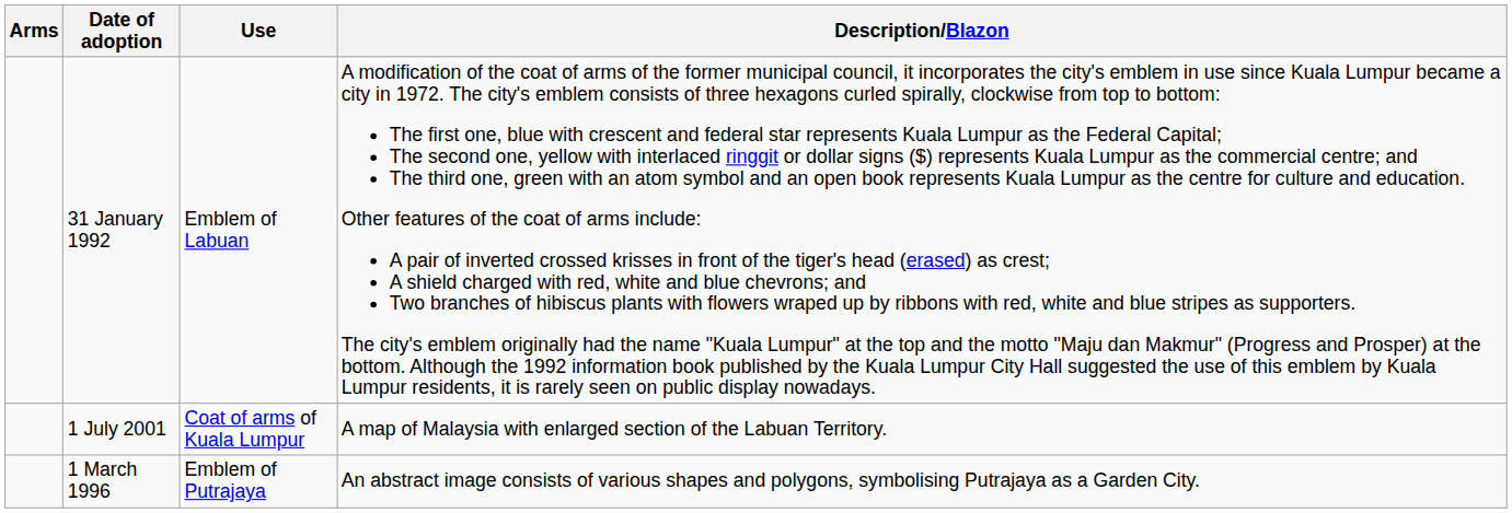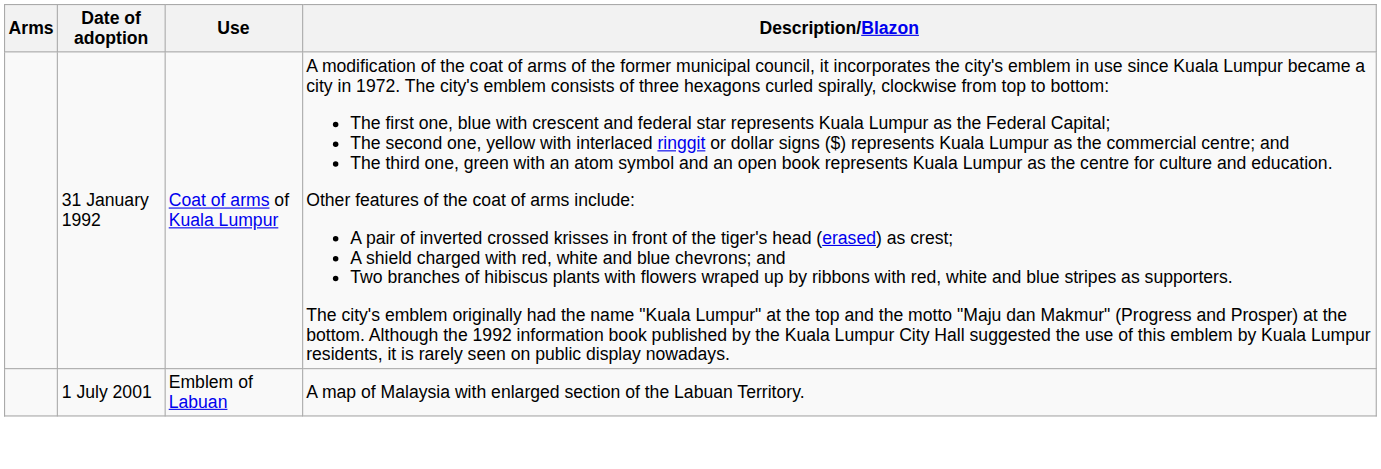31 January 1992 | Use: Emblem of Labuan -> Coat of arms of Kuala Lumpur
1 July 2001 | Use: Coat of arms of Kuala Lumpur -> Emblem of Labuan
- row: 1 March 1996 | Emblem of Putrajaya | An abstract image consists of various shapes and polygons, symbolising Putrajaya as a Garden City.
